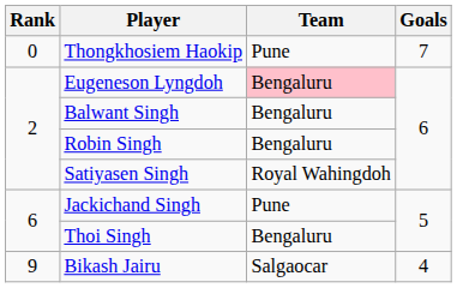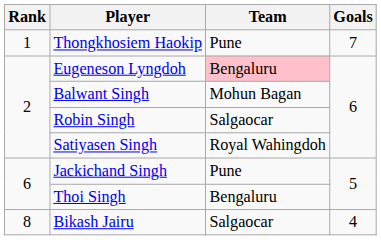Thongkhosiem Haokip | Rank: 0 -> 1
Balwant Singh | Team: Bengaluru -> Mohun Bagan
Robin Singh | Team: Bengaluru -> Salgaocar
Bikash Jairu | Rank: 9 -> 8
